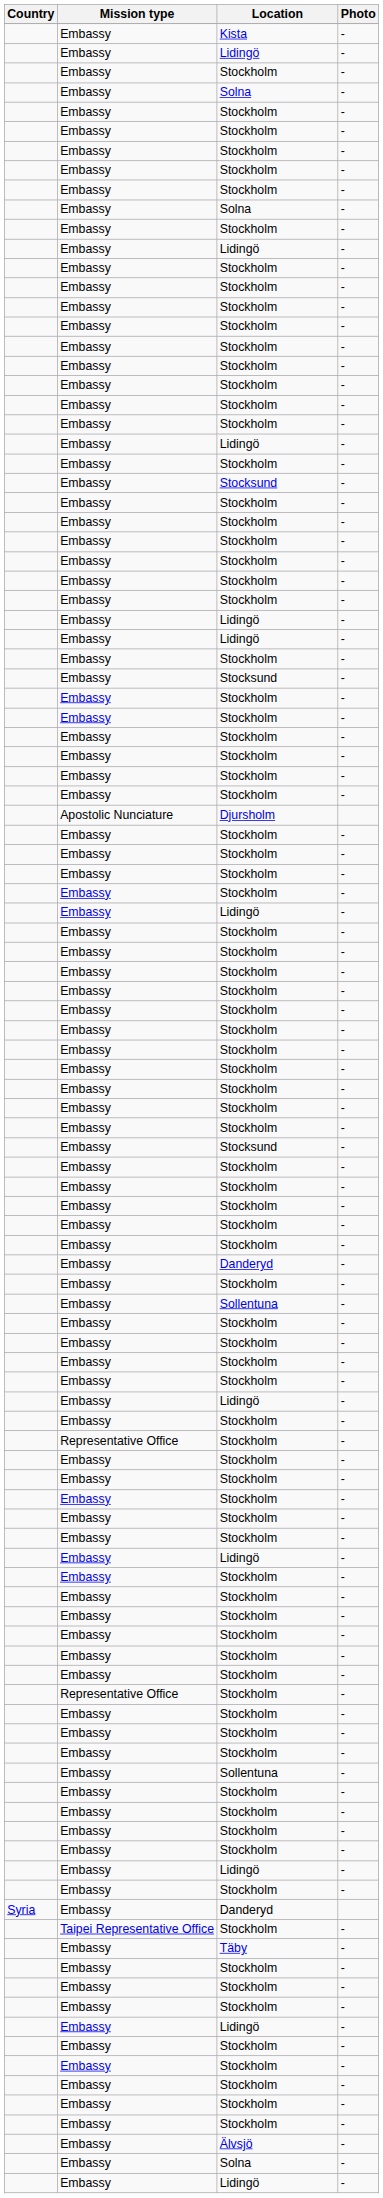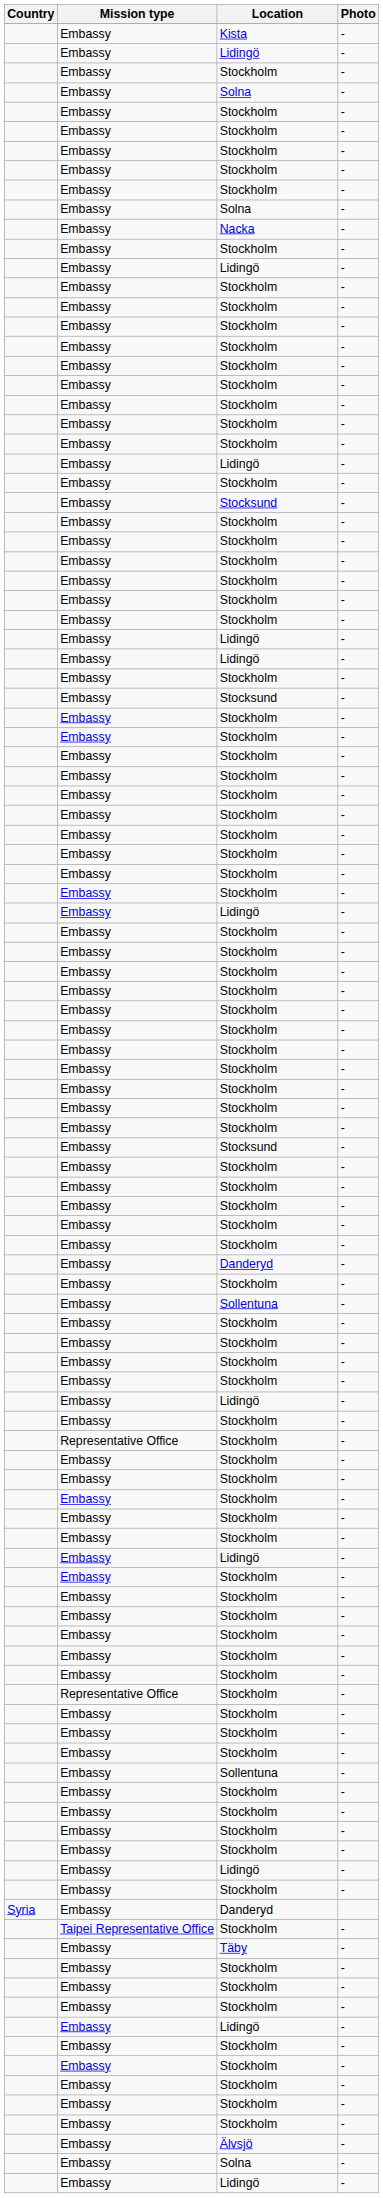+ row: Embassy | Nacka | -
- row: Apostolic Nunciature | Djursholm
